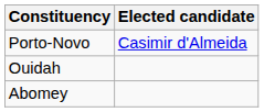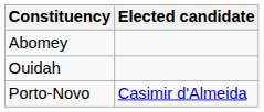rows swapped: Abomey <-> Porto-Novo
